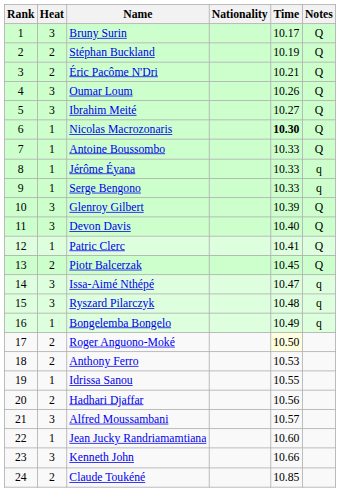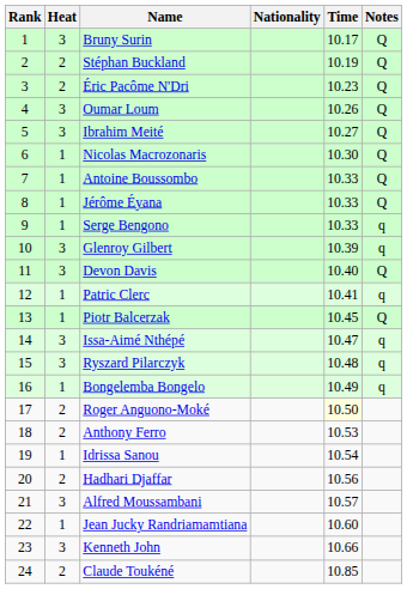Éric Pacôme N'Dri | Time: 10.21 -> 10.23
Nicolas Macrozonaris | Time: bold -> normal
Jérôme Éyana | Notes: q -> Q
Glenroy Gilbert | Notes: Q -> q
Patric Clerc | Notes: Q -> q
Piotr Balcerzak | Heat: 2 -> 1
Idrissa Sanou | Time: 10.55 -> 10.54
